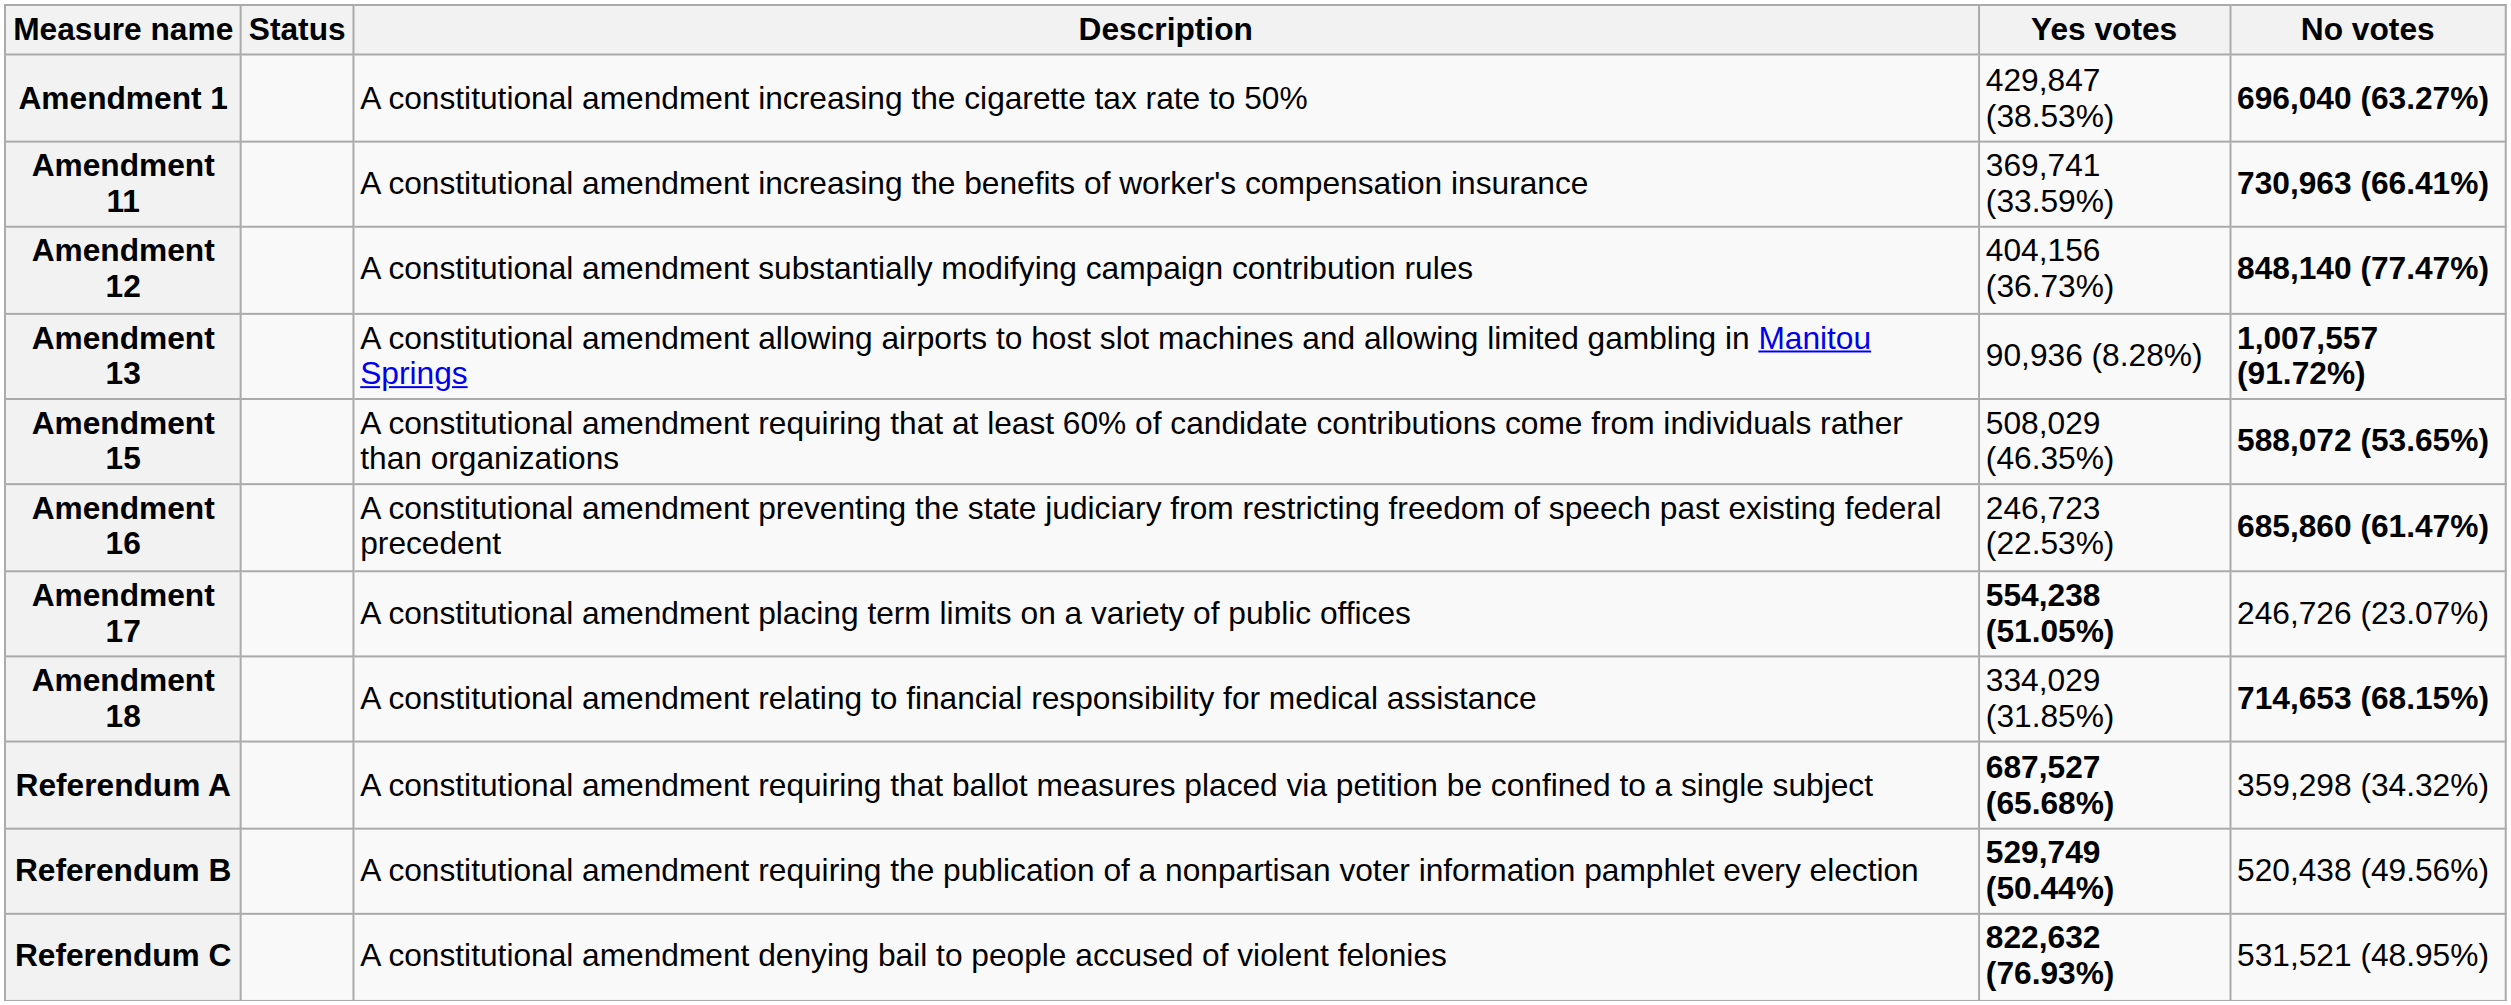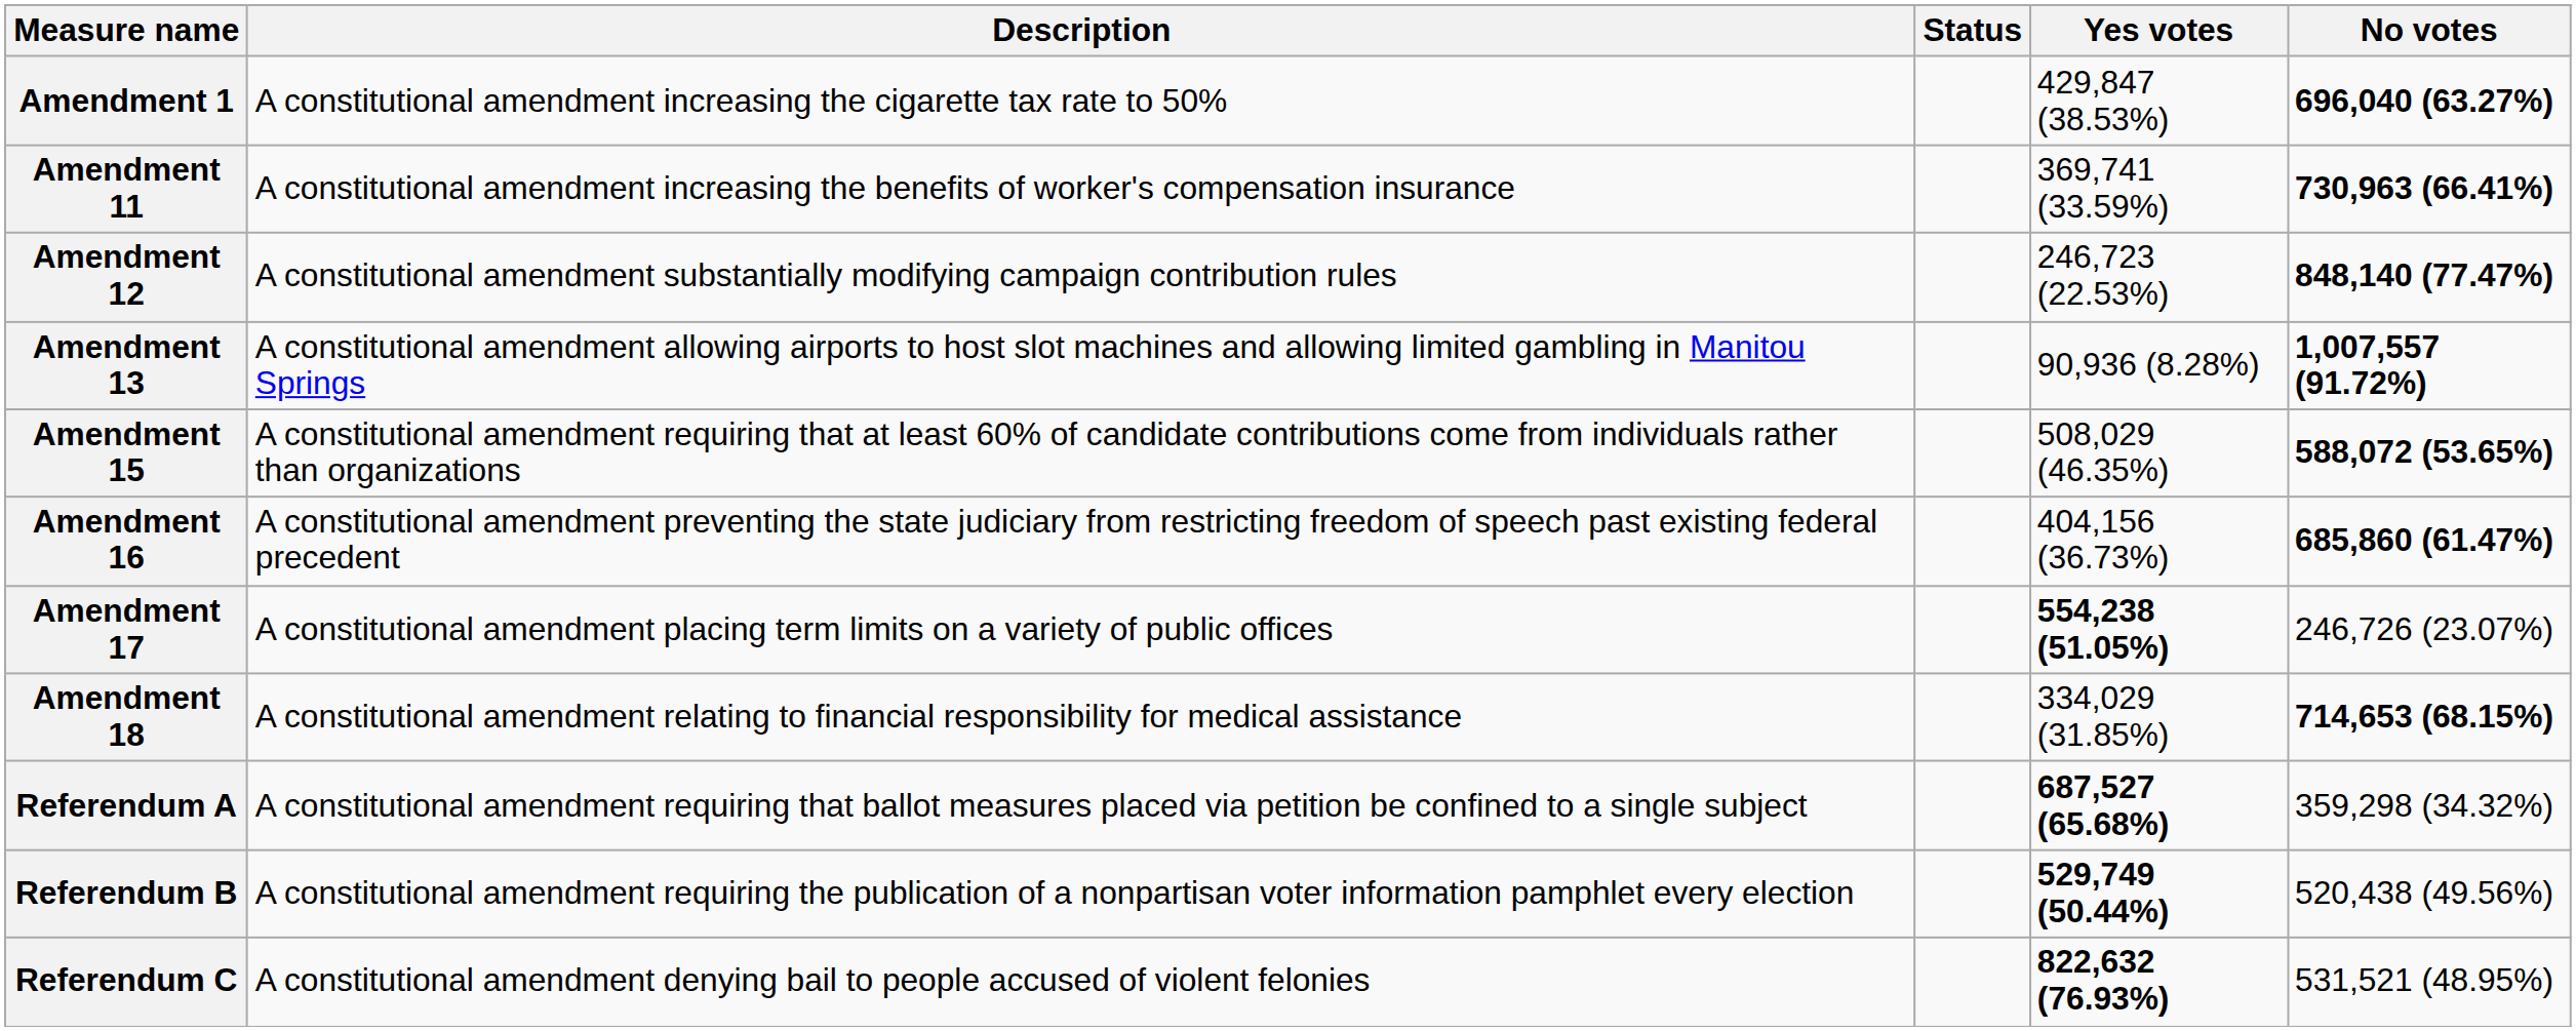columns swapped: Description <-> Status
Amendment 12 | Yes votes: 404,156 (36.73%) -> 246,723 (22.53%)
Amendment 16 | Yes votes: 246,723 (22.53%) -> 404,156 (36.73%)
